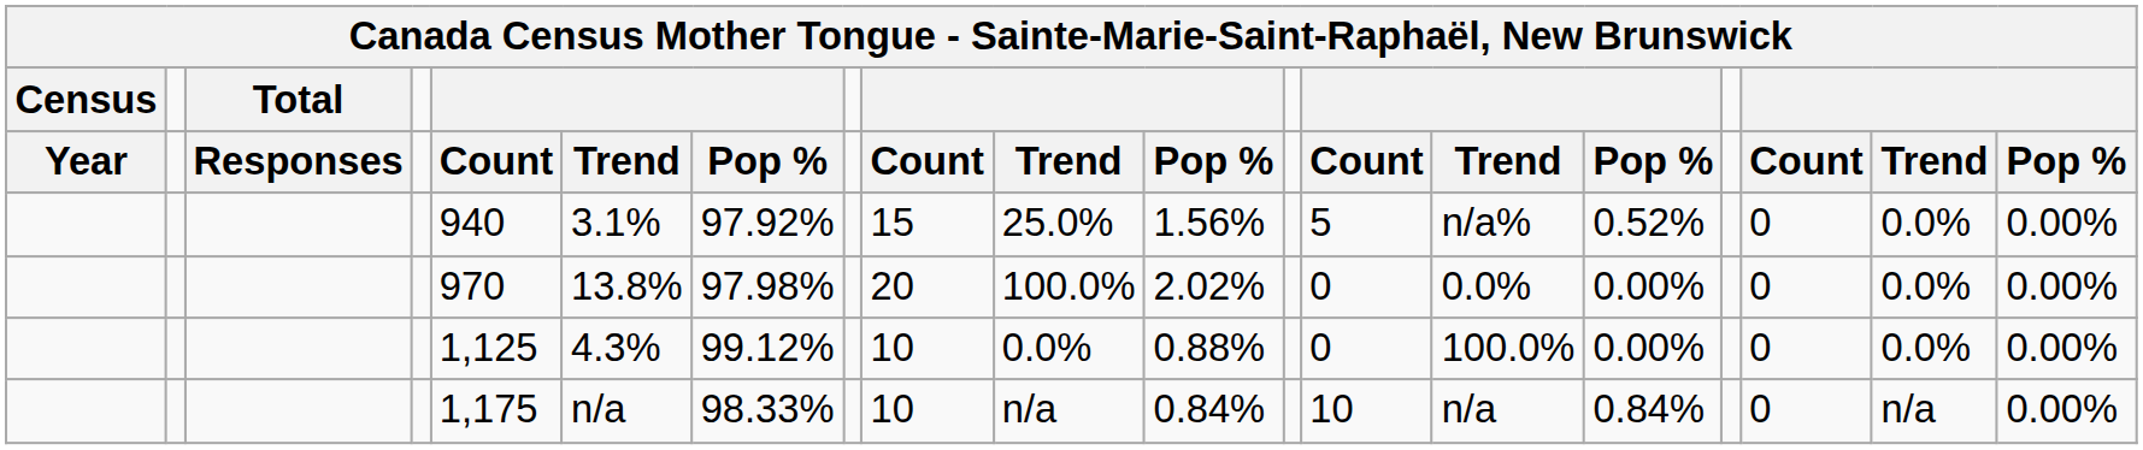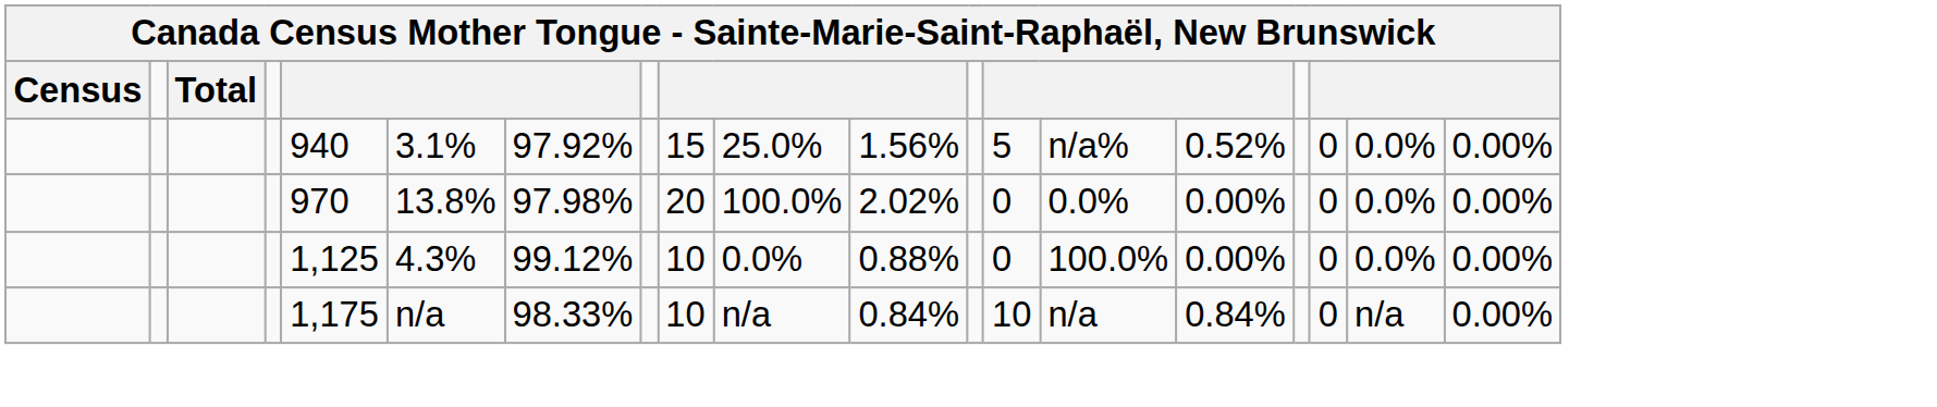- row: Year | Responses | Count | Trend | Pop % | Count | Trend | Pop % | Count | Trend | Pop % | Count | Trend | Pop %
